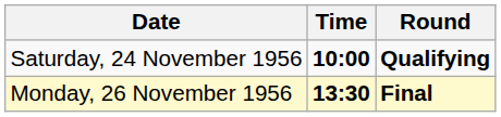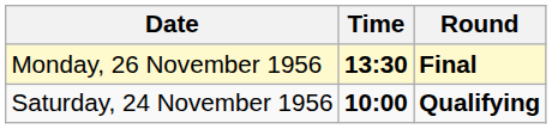rows swapped: Saturday, 24 November 1956 <-> Monday, 26 November 1956
